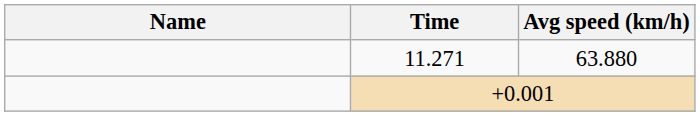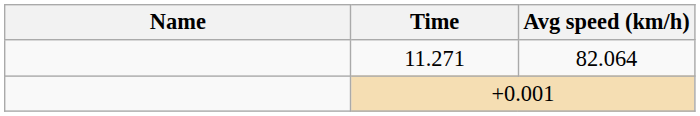11.271 | Avg speed (km/h): 63.880 -> 82.064
